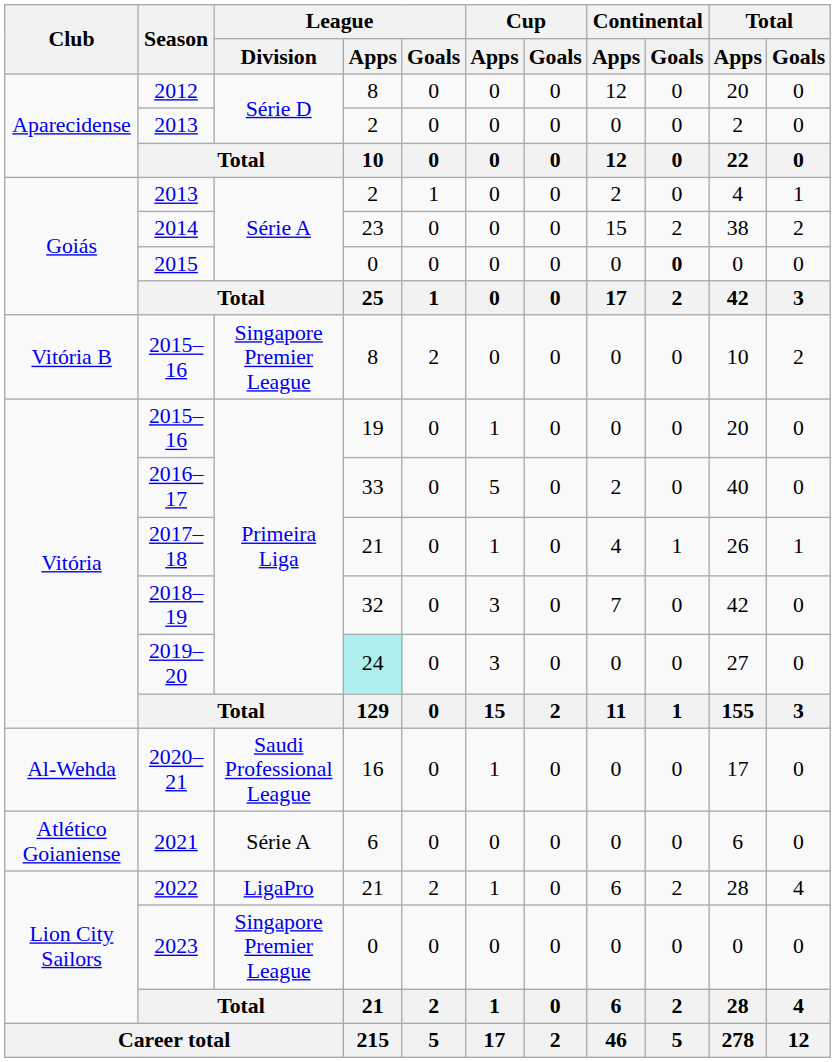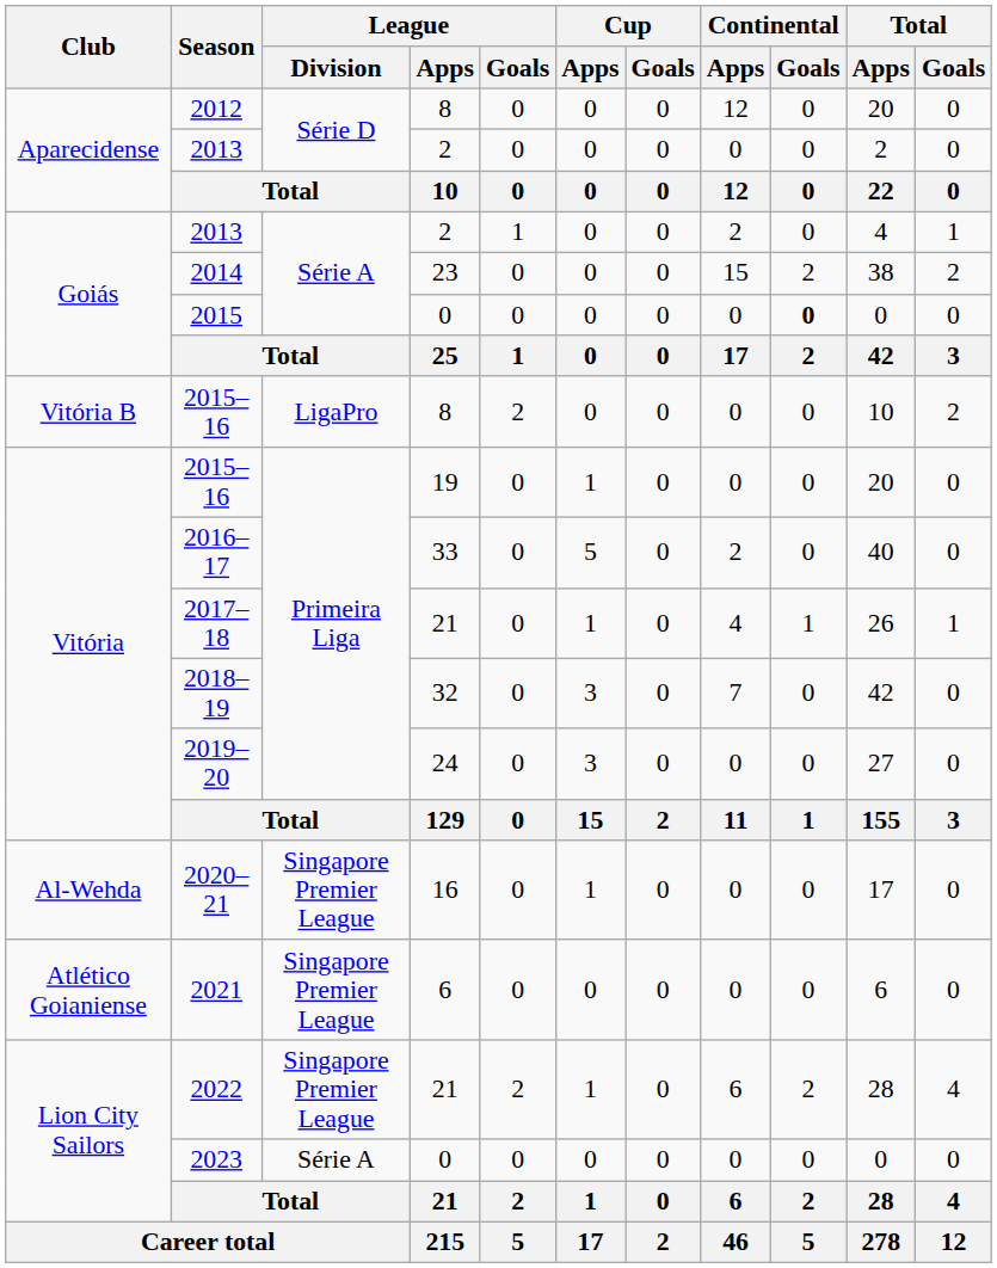Vitória B / 2015–16 | League / Division: Singapore Premier League -> LigaPro
2019–20 | League / Apps: paleturquoise background -> no background
2020–21 | League / Division: Saudi Professional League -> Singapore Premier League
2021 | League / Division: Série A -> Singapore Premier League
2022 | League / Division: LigaPro -> Singapore Premier League
2023 | League / Division: Singapore Premier League -> Série A
